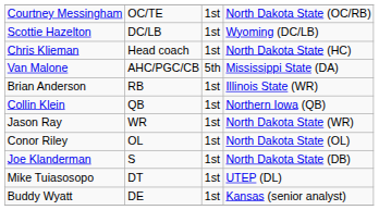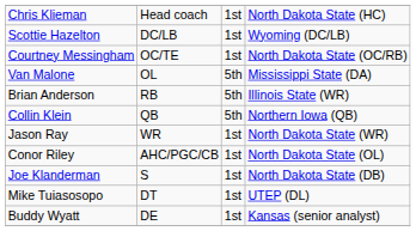rows swapped: Chris Klieman <-> Courtney Messingham
Van Malone | column 2: AHC/PGC/CB -> OL
Brian Anderson | column 3: 1st -> 5th
Collin Klein | column 3: 1st -> 5th
Conor Riley | column 2: OL -> AHC/PGC/CB
